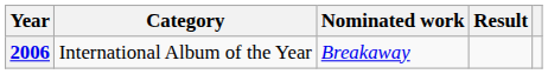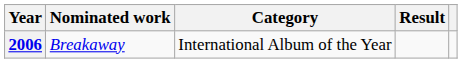columns swapped: Nominated work <-> Category
